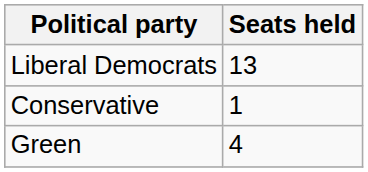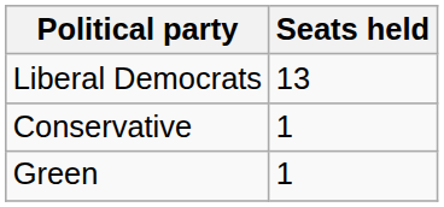Green | Seats held: 4 -> 1
